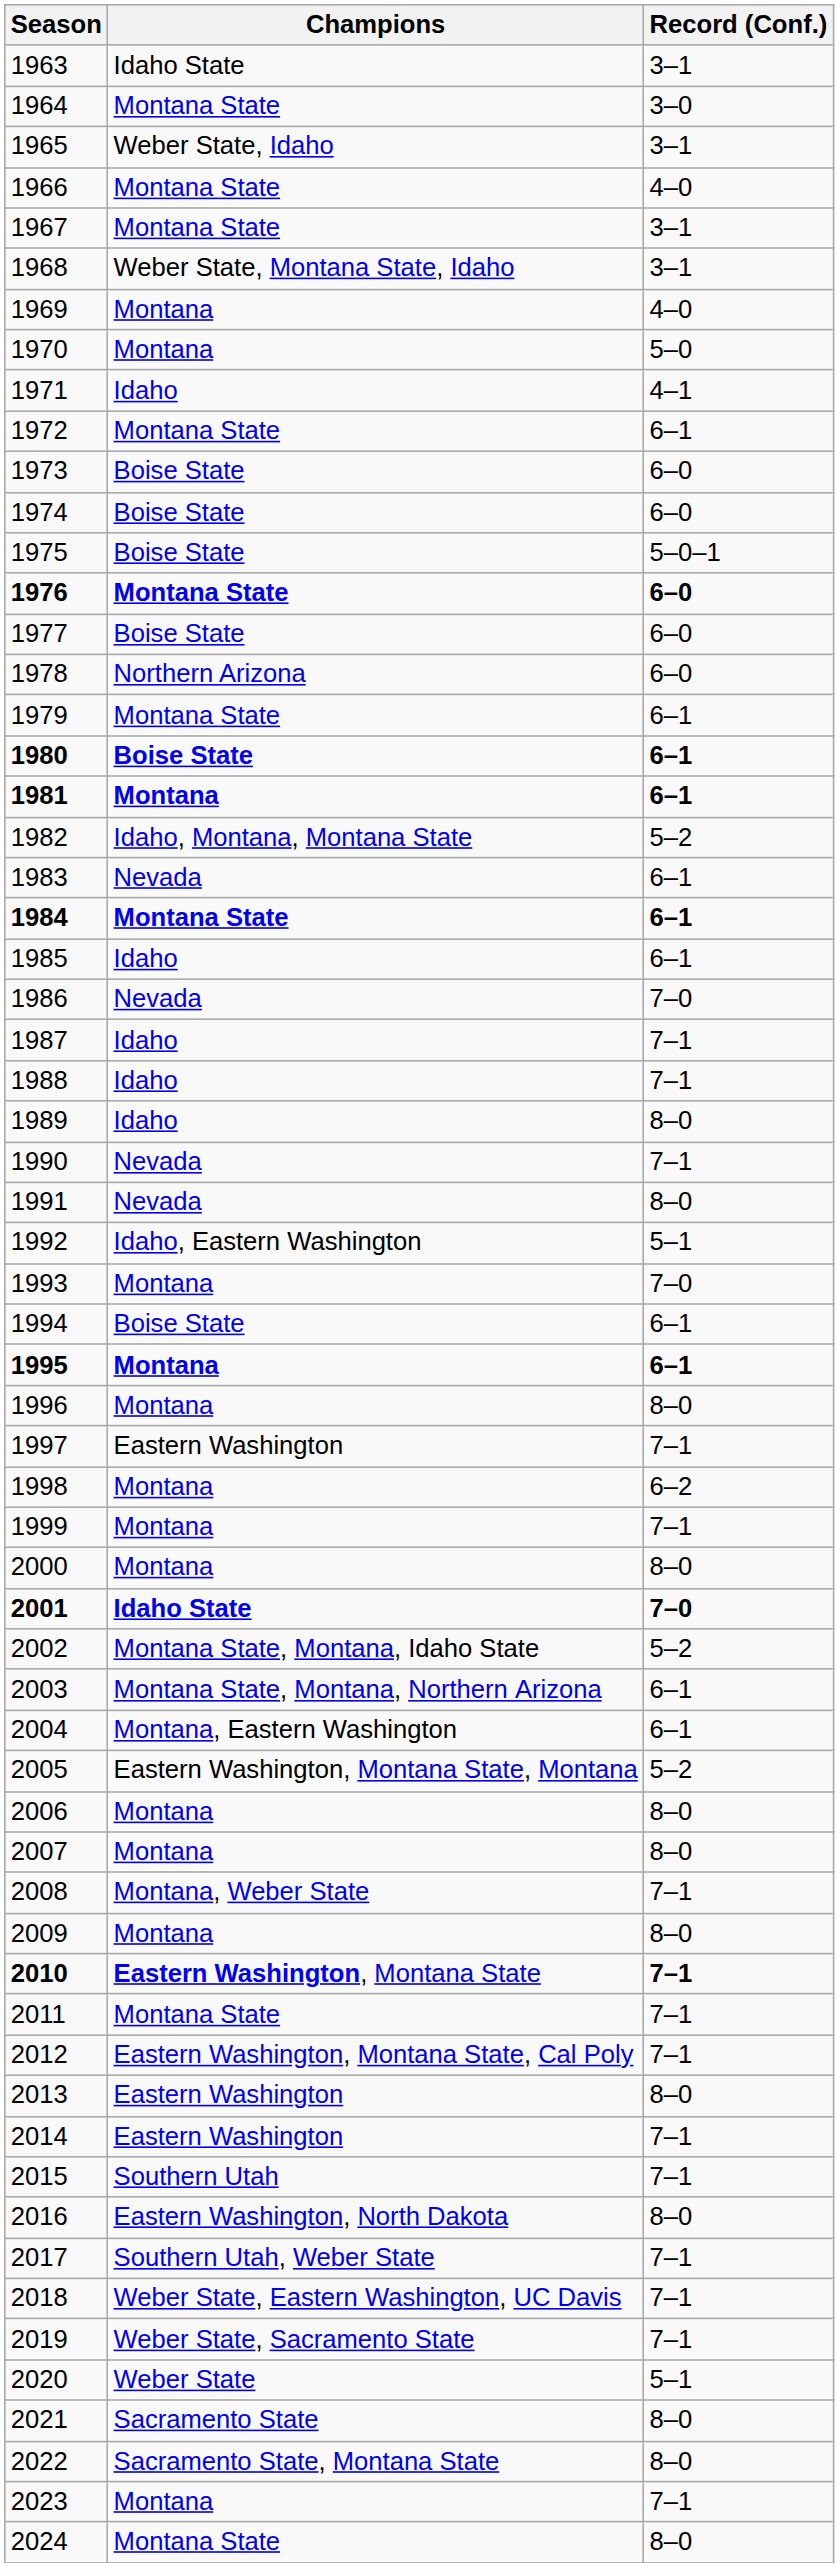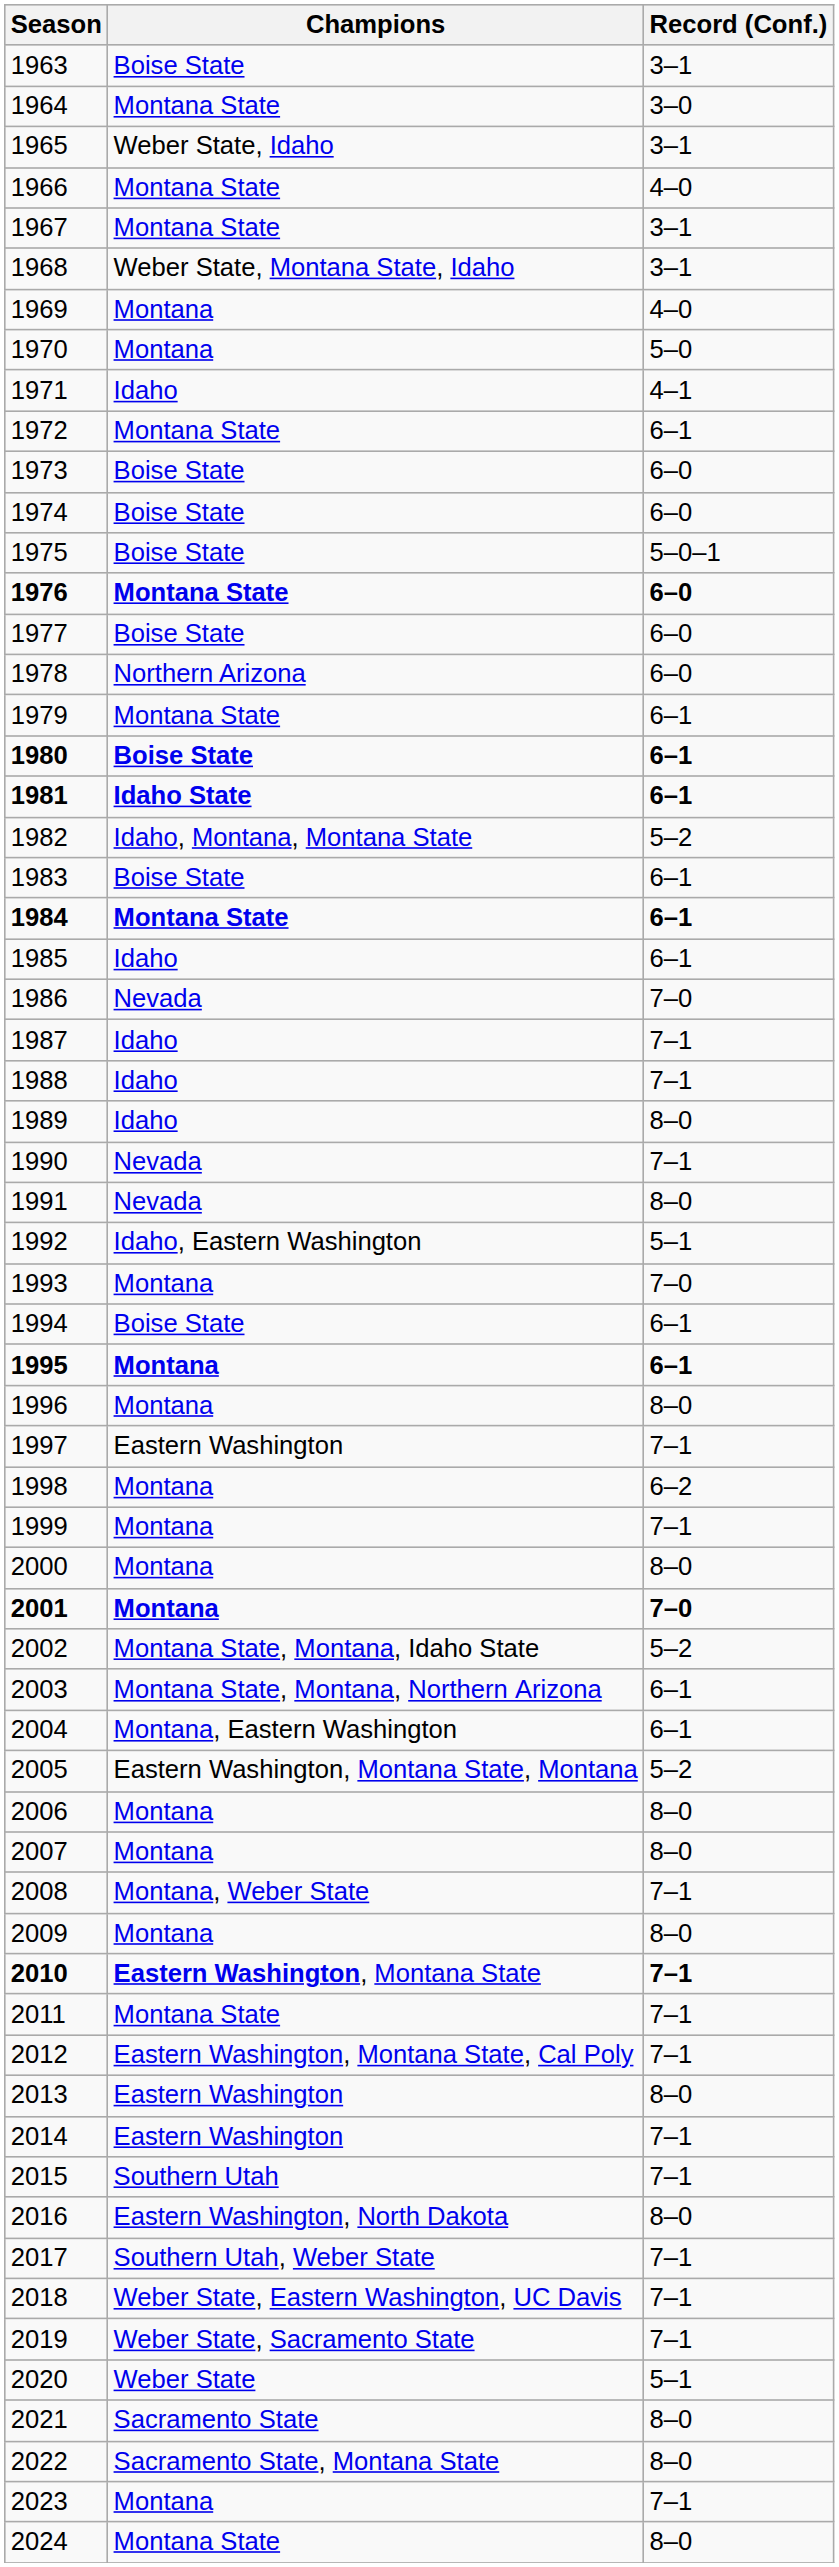1963 | Champions: Idaho State -> Boise State
1981 | Champions: Montana -> Idaho State
1983 | Champions: Nevada -> Boise State
2001 | Champions: Idaho State -> Montana
